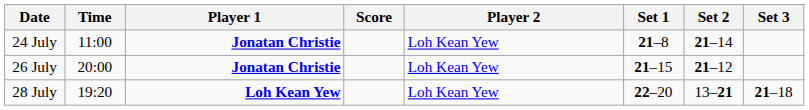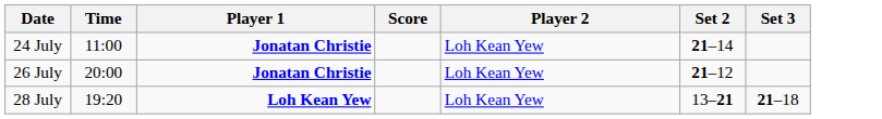- column: Set 1 | 21–8 | 21–15 | 22–20
